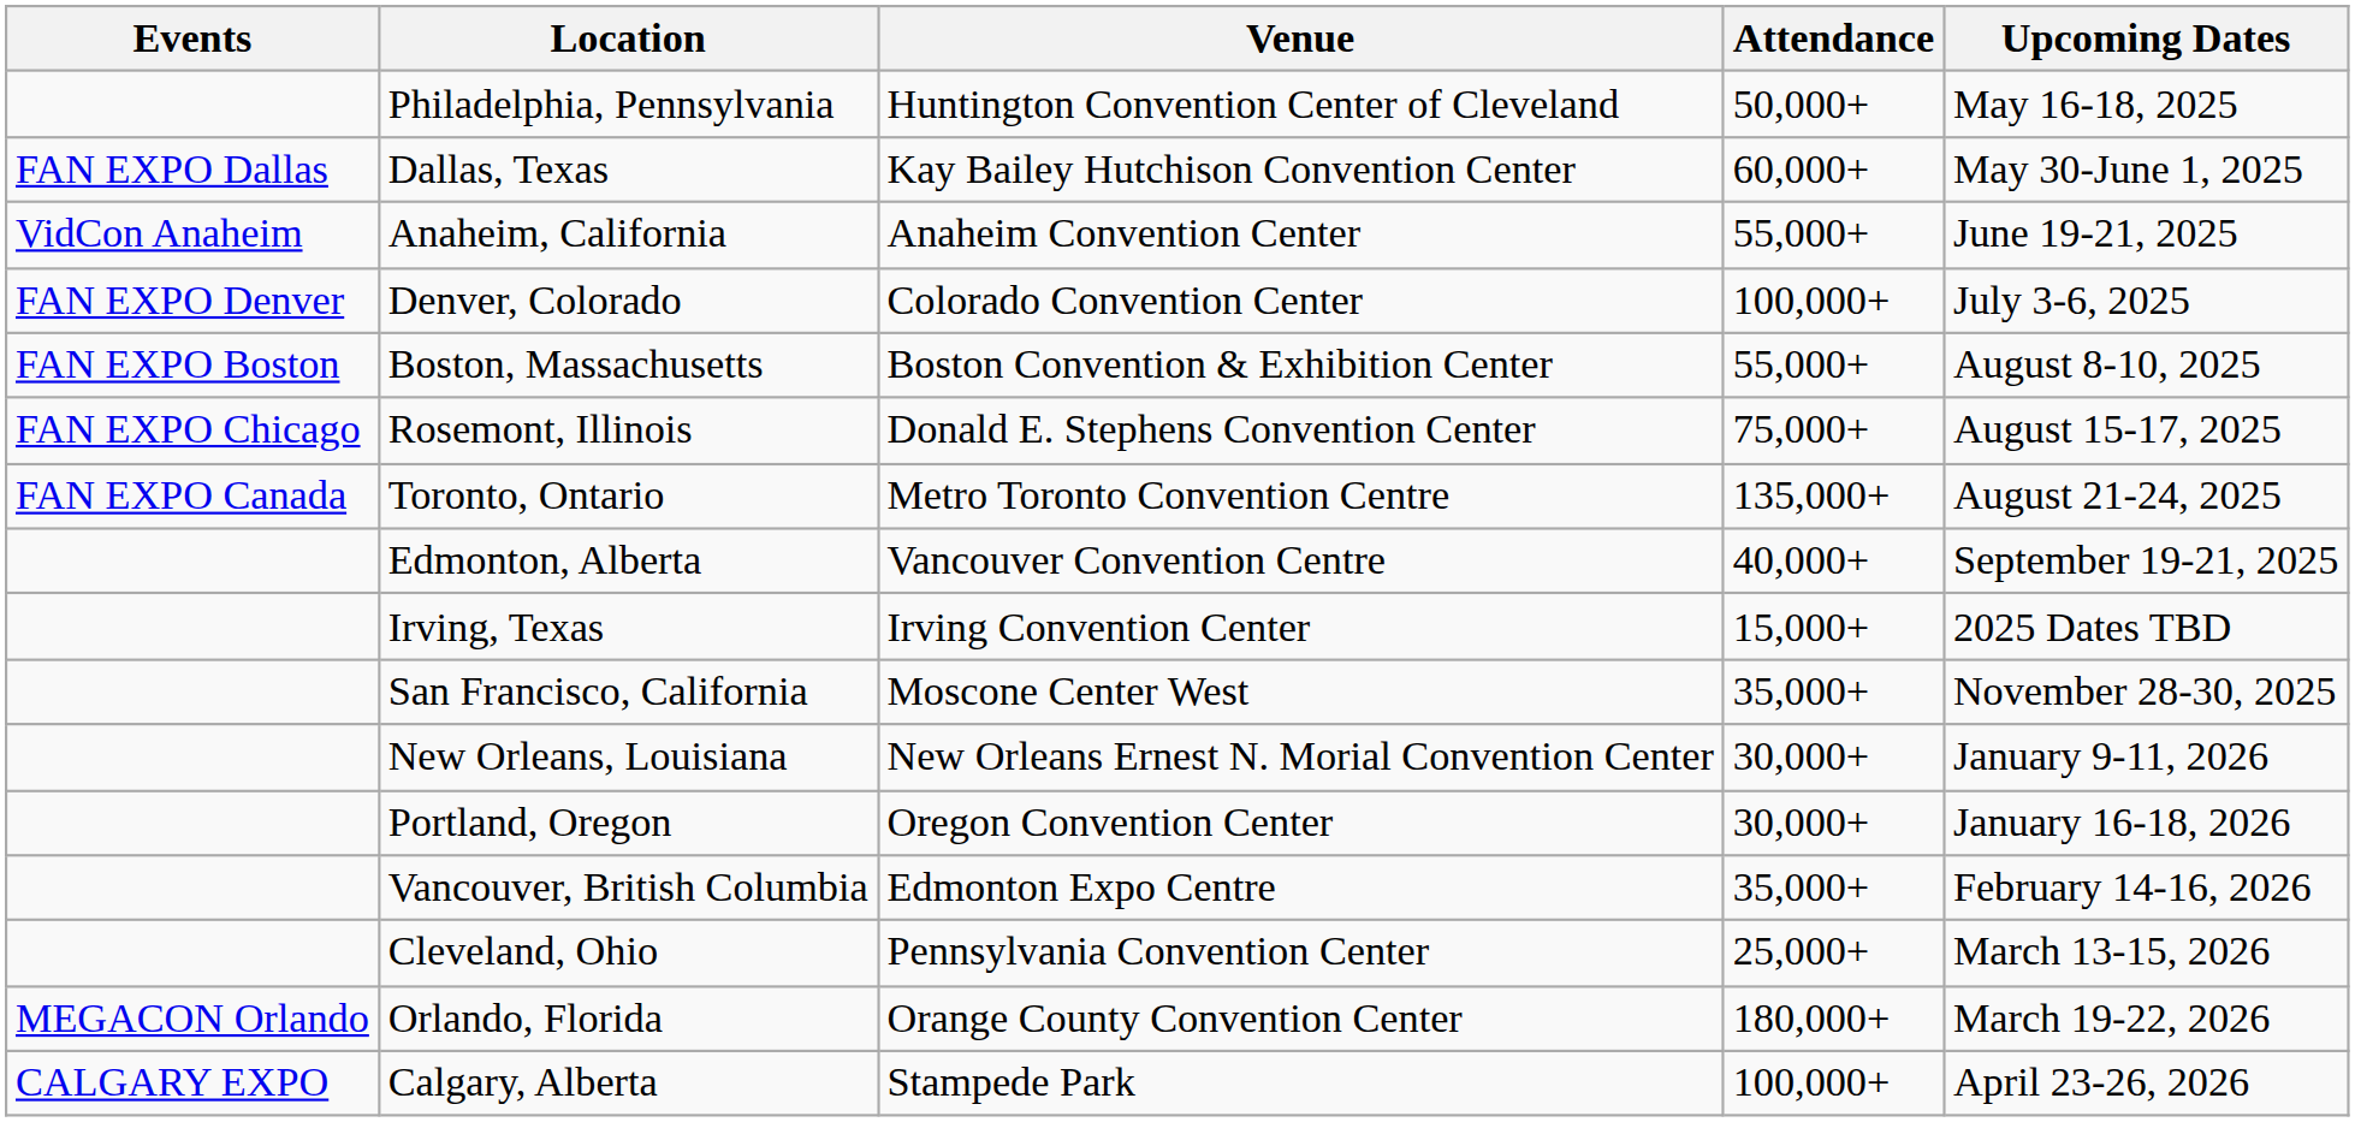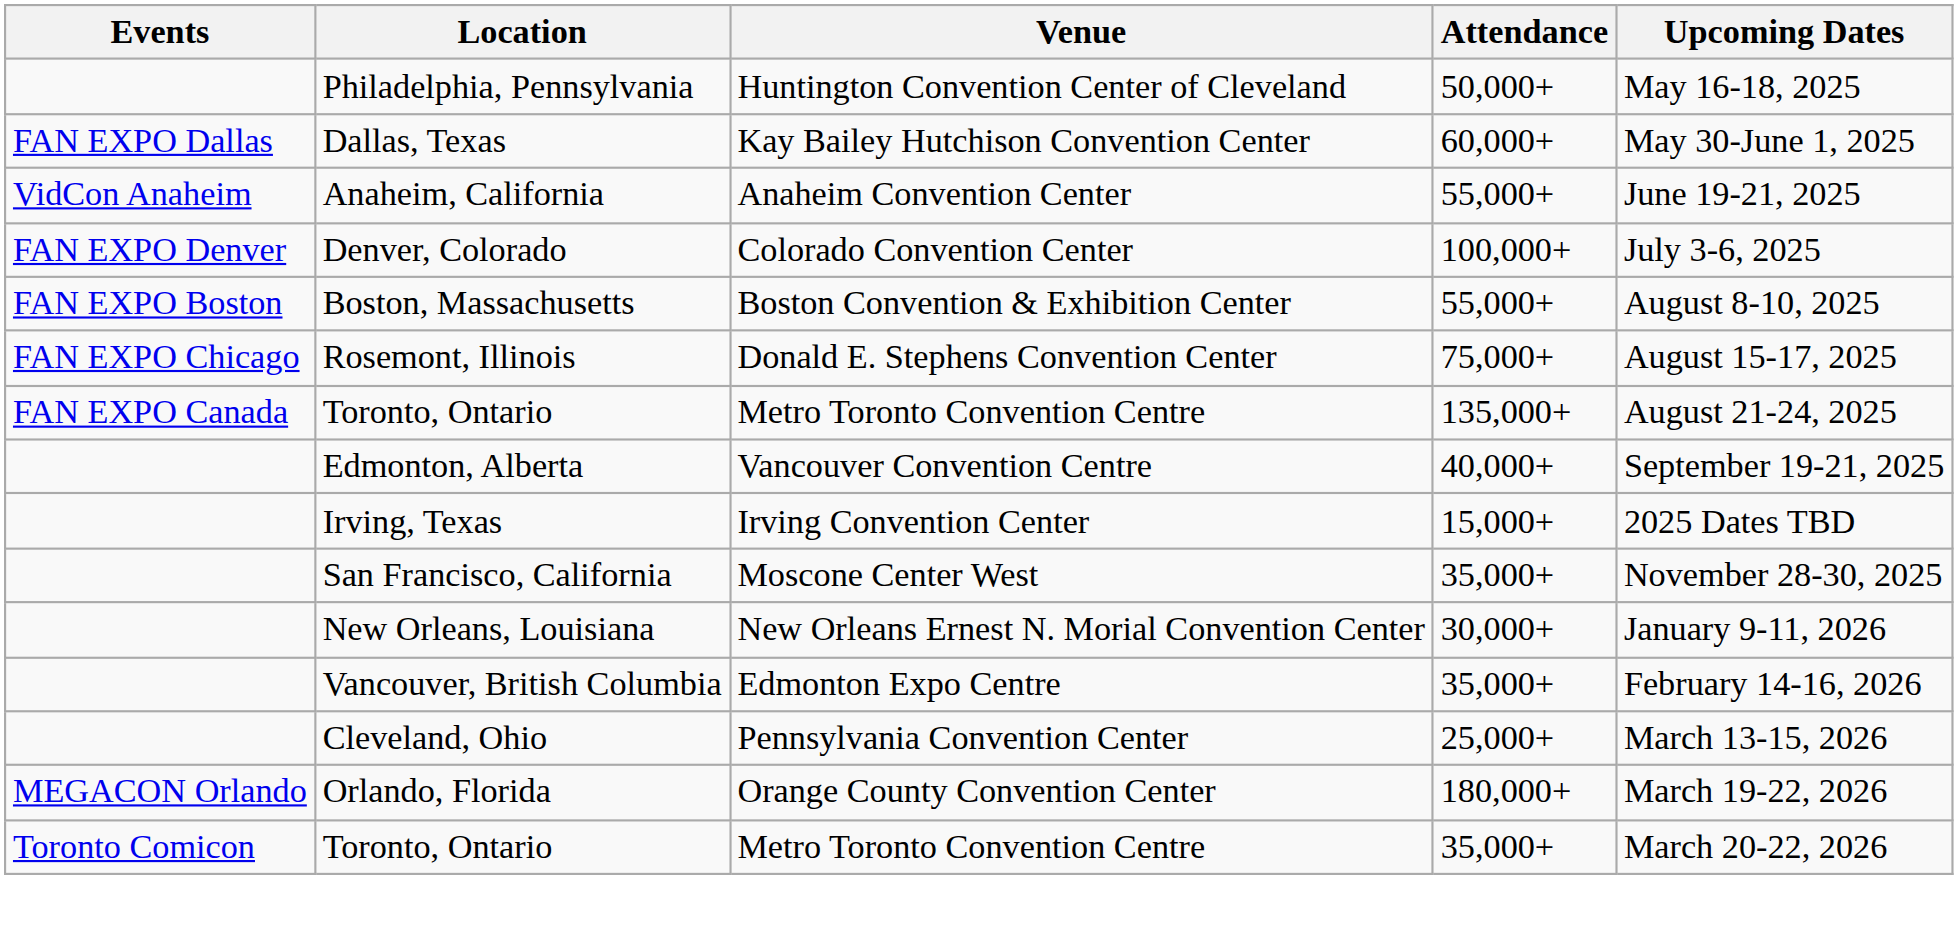- row: Portland, Oregon | Oregon Convention Center | 30,000+ | January 16-18, 2026
+ row: Toronto Comicon | Toronto, Ontario | Metro Toronto Convention Centre | 35,000+ | March 20-22, 2026
- row: CALGARY EXPO | Calgary, Alberta | Stampede Park | 100,000+ | April 23-26, 2026
